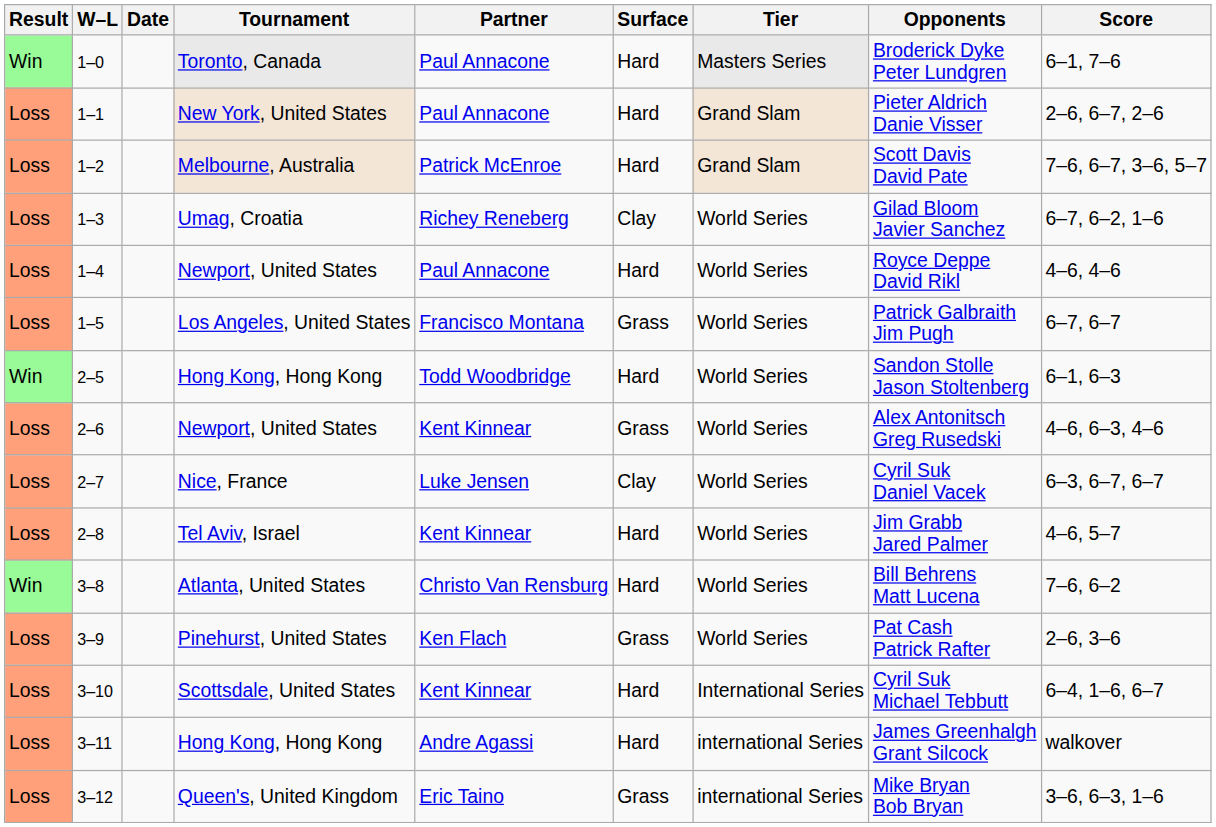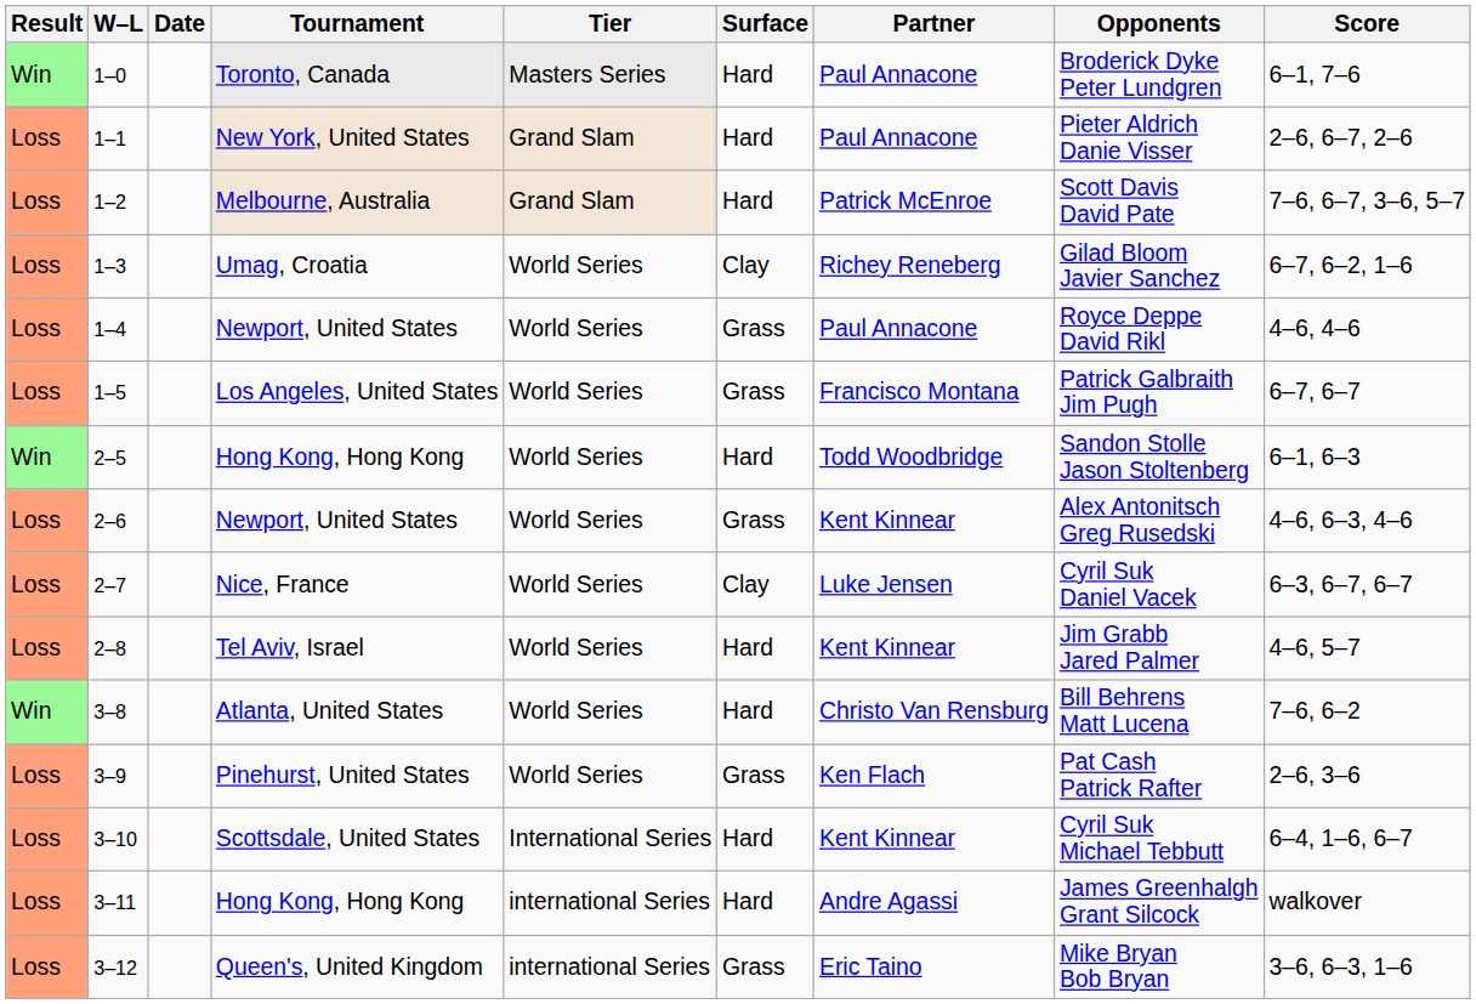columns swapped: Tier <-> Partner
1–4 | Surface: Hard -> Grass
